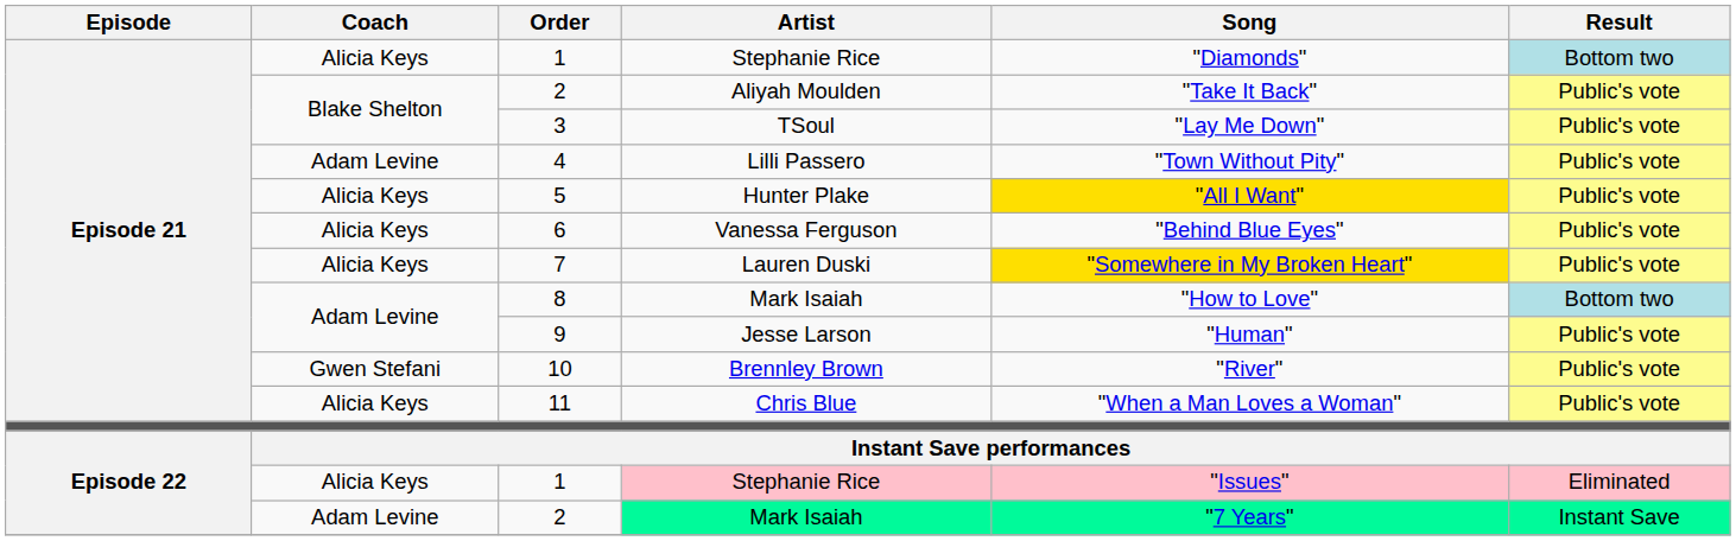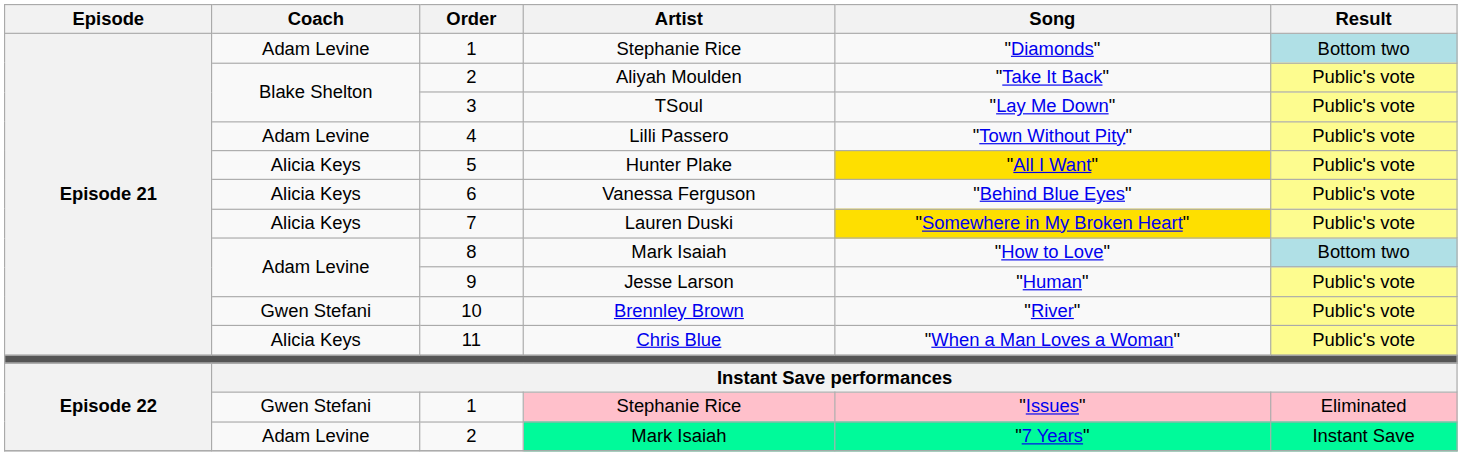Episode 21 / 1 | Coach: Alicia Keys -> Adam Levine
Episode 22 / 1 | Coach: Alicia Keys -> Gwen Stefani
